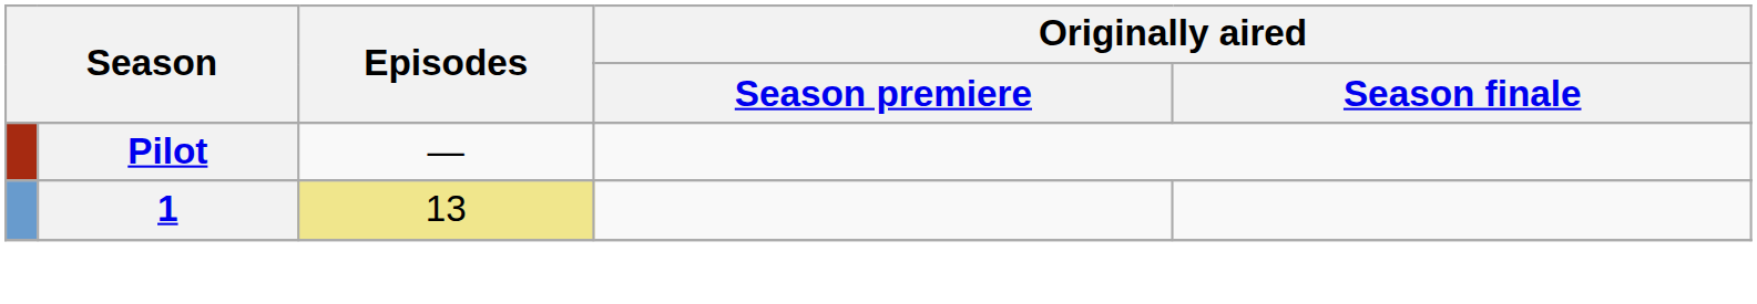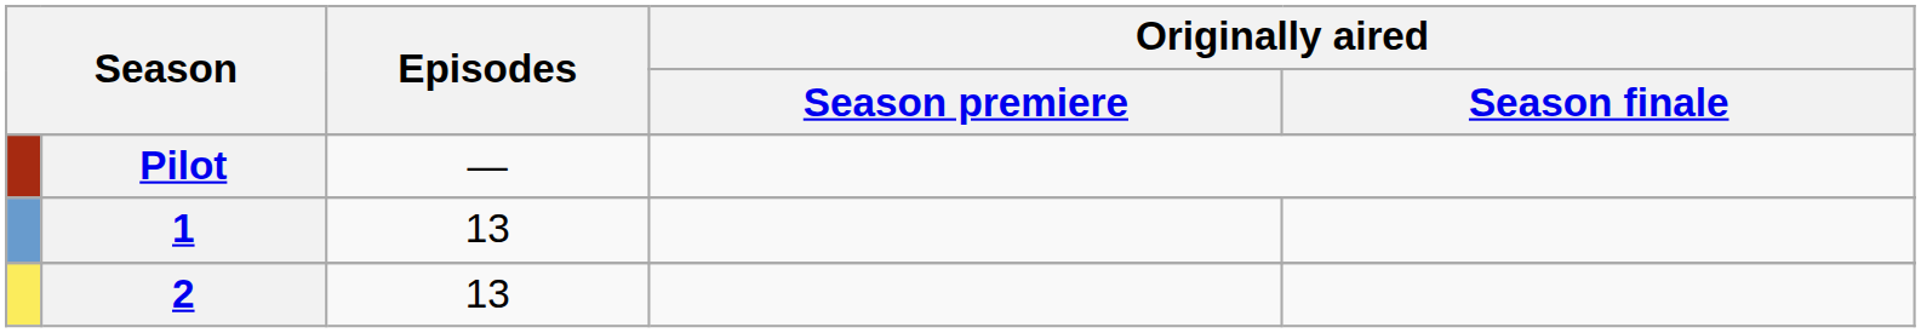1 | Episodes: khaki background -> no background
+ row: 2 | 13
